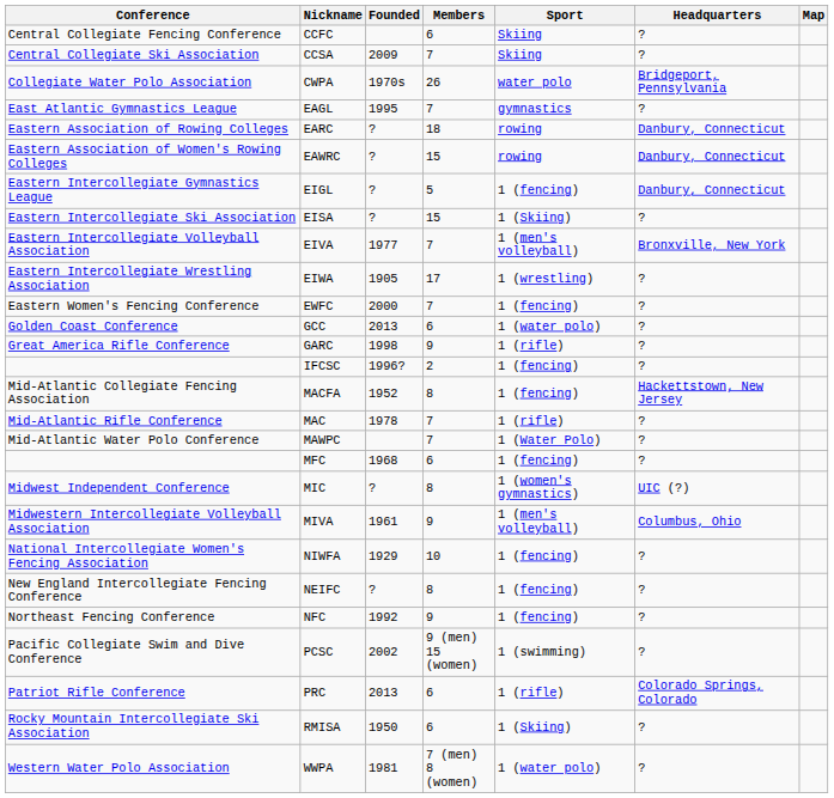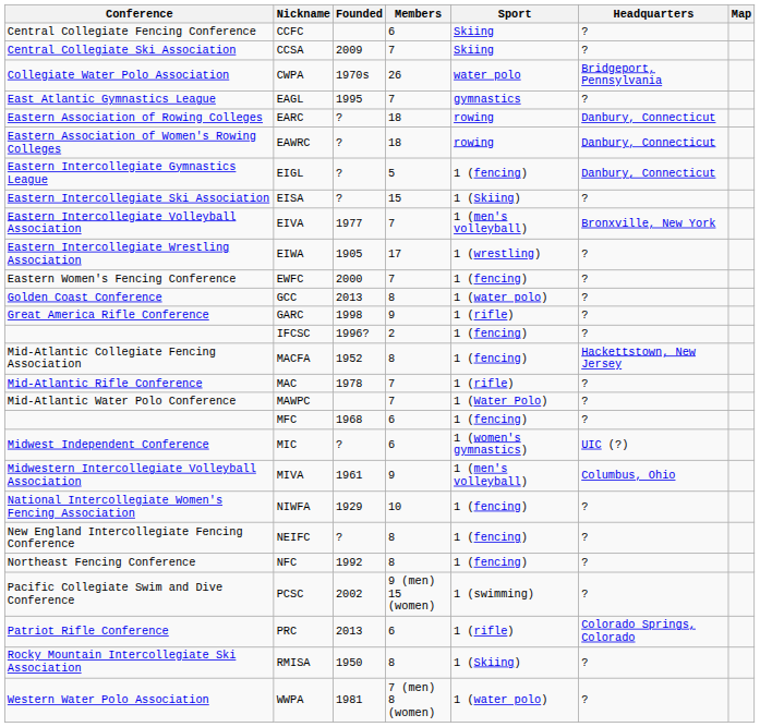EAWRC | Members: 15 -> 18
GCC | Members: 6 -> 8
MIC | Members: 8 -> 6
NFC | Members: 9 -> 8
RMISA | Members: 6 -> 8
